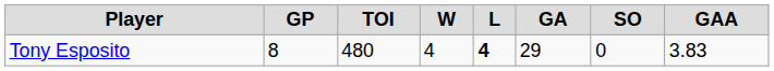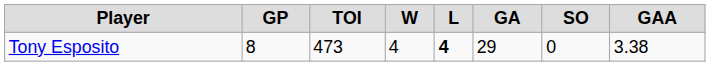Tony Esposito | TOI: 480 -> 473
Tony Esposito | GAA: 3.83 -> 3.38
